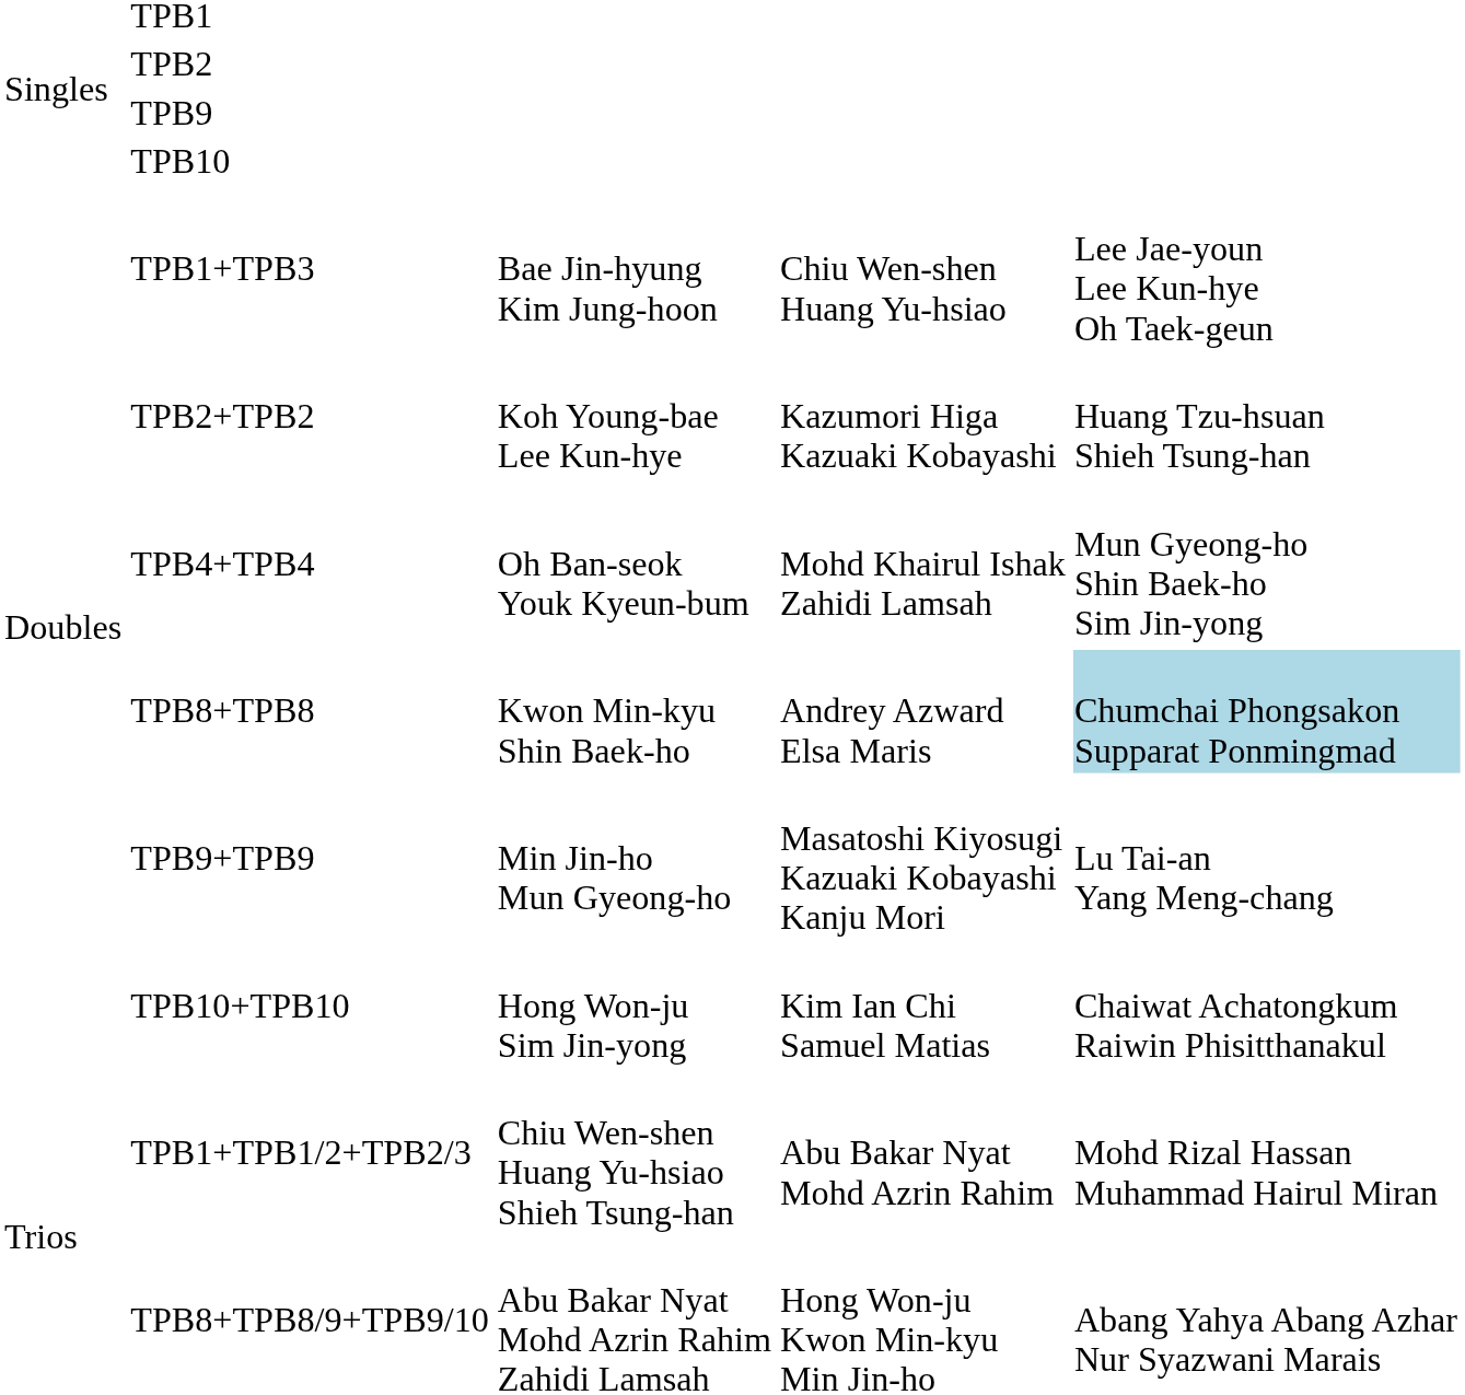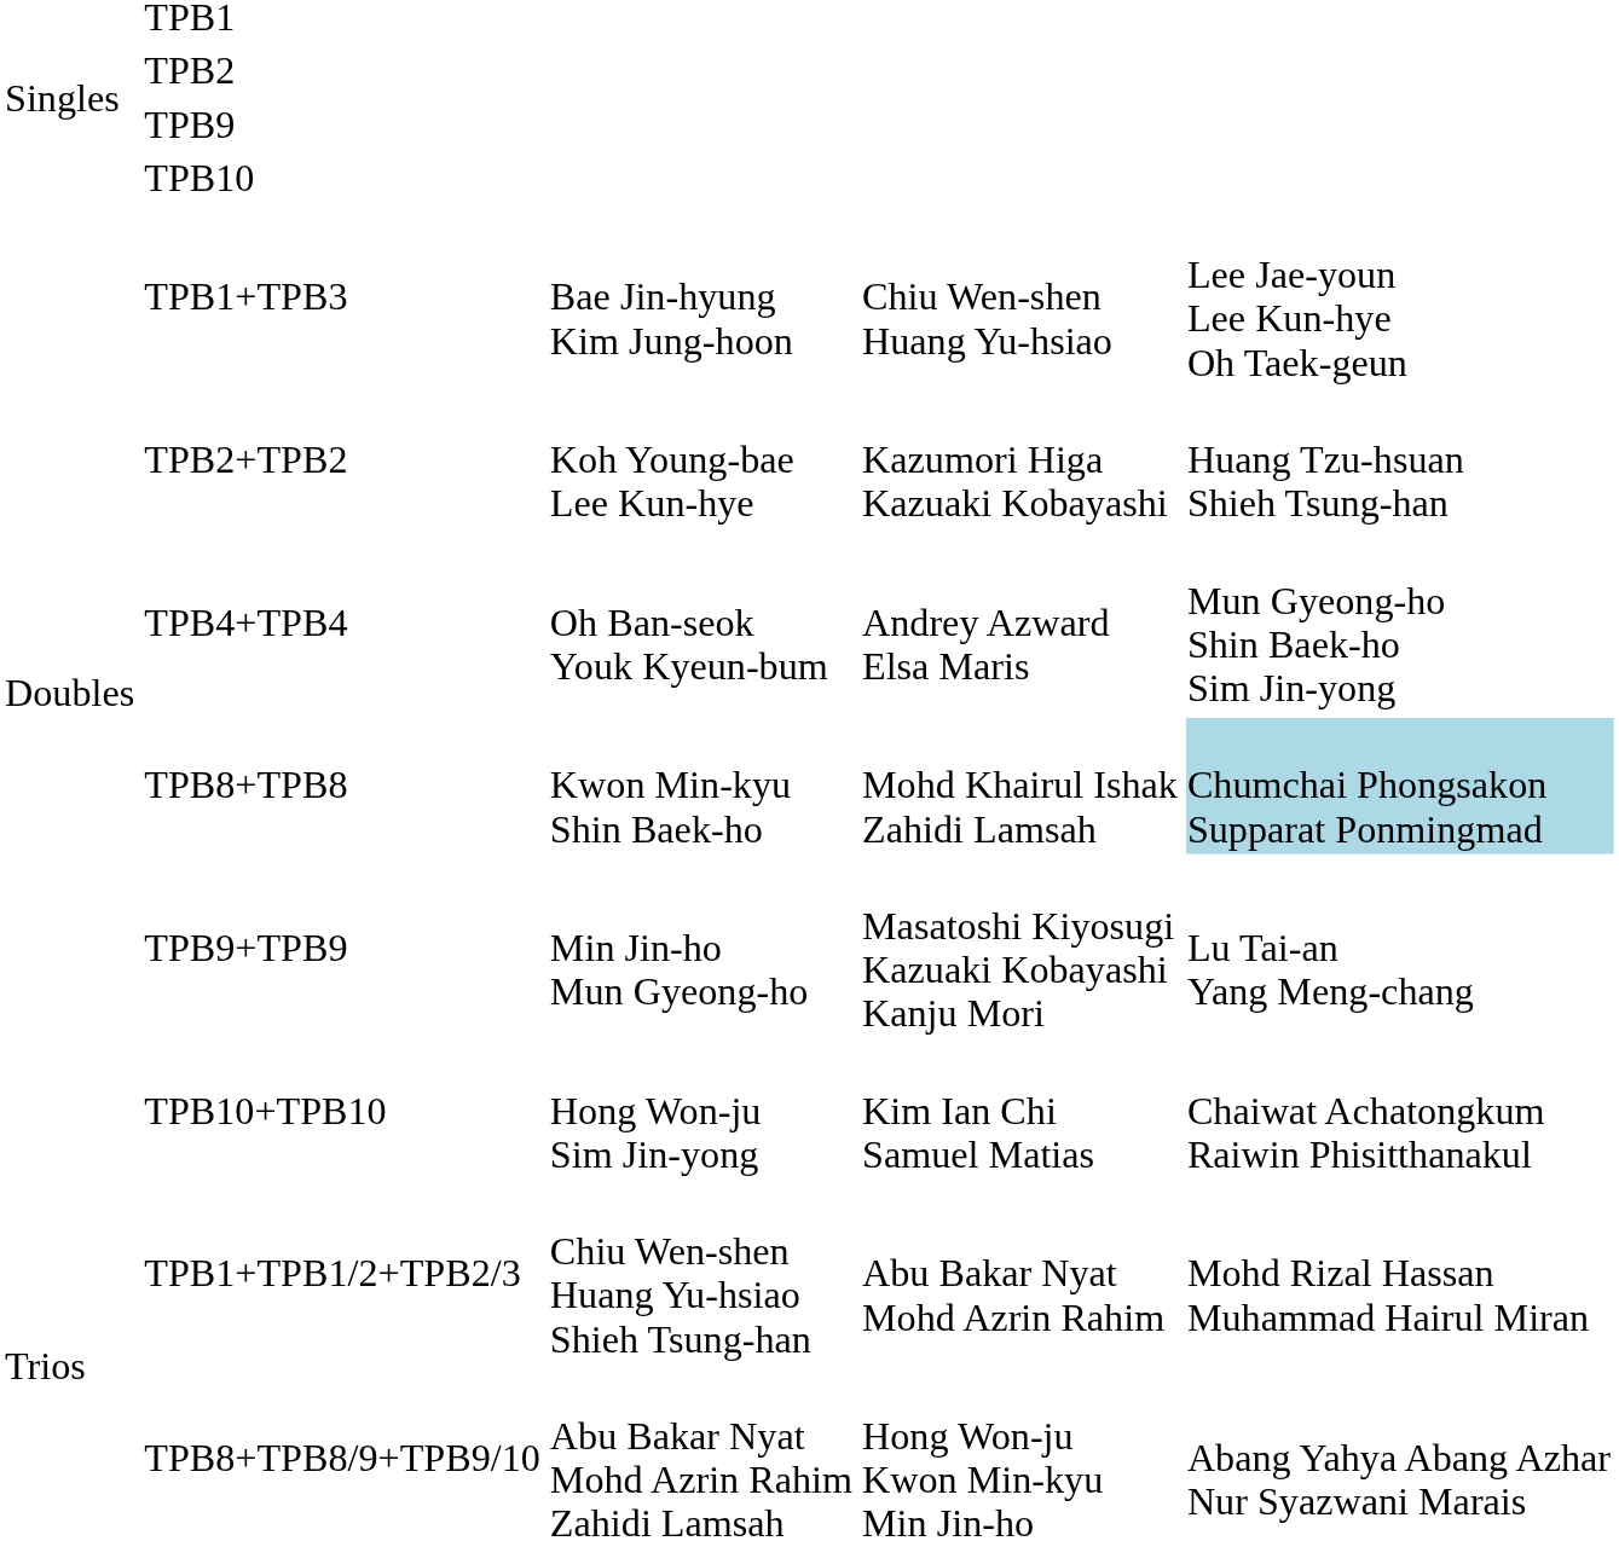TPB4+TPB4 | column 4: Mohd Khairul Ishak Zahidi Lamsah -> Andrey Azward Elsa Maris
TPB8+TPB8 | column 4: Andrey Azward Elsa Maris -> Mohd Khairul Ishak Zahidi Lamsah
